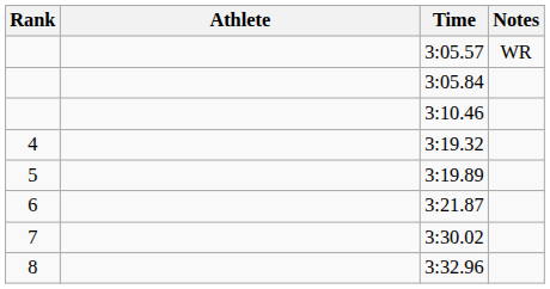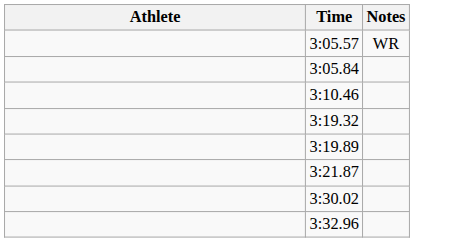- column: Rank | 4 | 5 | 6 | 7 | 8
